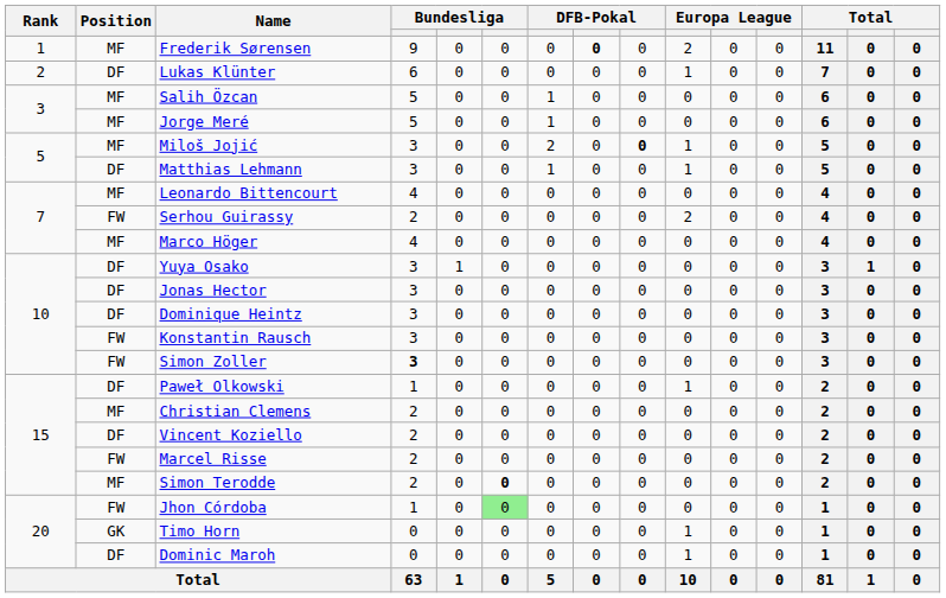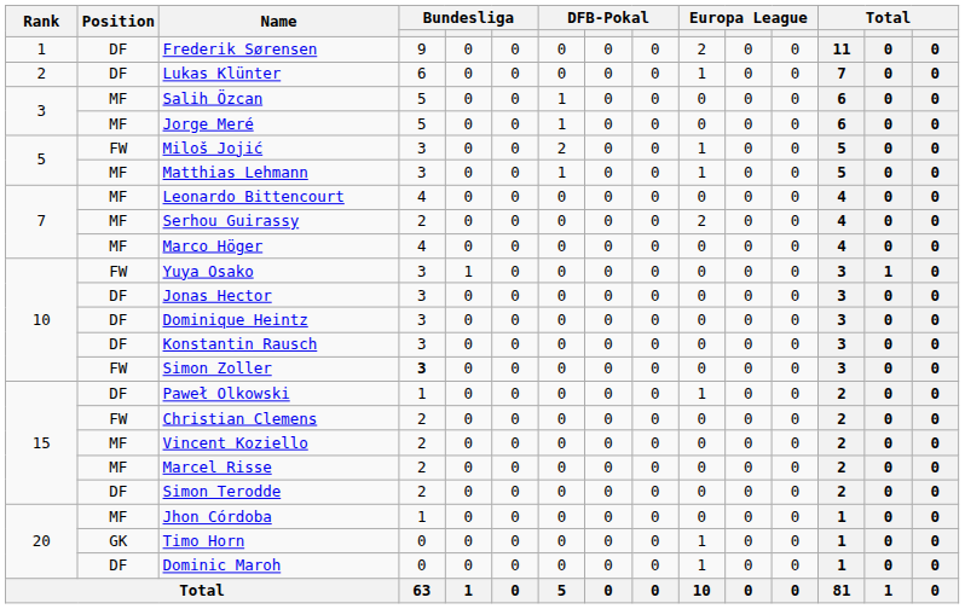Frederik Sørensen | Position: MF -> DF
Frederik Sørensen | column 8: bold -> normal
Miloš Jojić | Position: MF -> FW
Miloš Jojić | column 9: bold -> normal
Matthias Lehmann | Position: DF -> MF
Serhou Guirassy | Position: FW -> MF
Yuya Osako | Position: DF -> FW
Konstantin Rausch | Position: FW -> DF
Christian Clemens | Position: MF -> FW
Vincent Koziello | Position: DF -> MF
Marcel Risse | Position: FW -> MF
Simon Terodde | Position: MF -> DF
Simon Terodde | column 6: bold -> normal
Jhon Córdoba | Position: FW -> MF
Jhon Córdoba | column 6: lightgreen background -> no background
